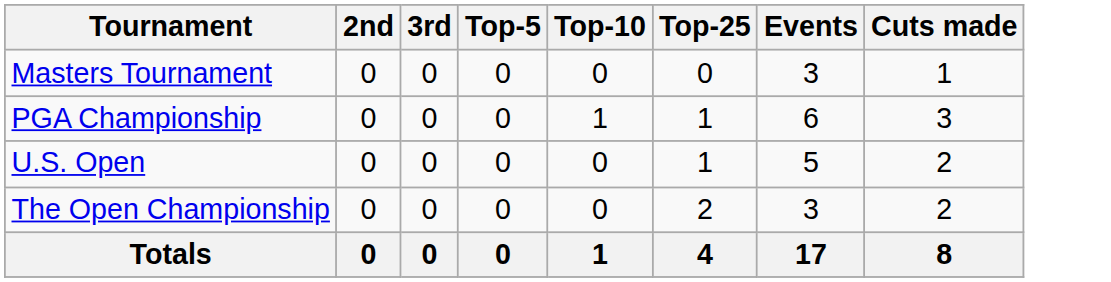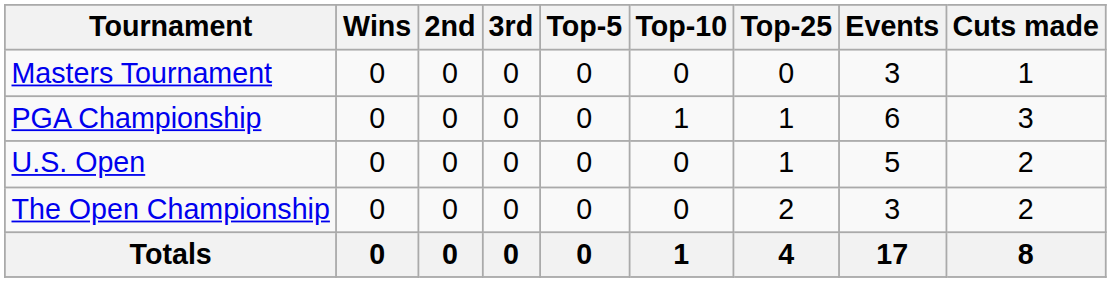+ column: Wins | 0 | 0 | 0 | 0 | 0
